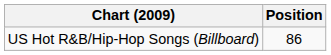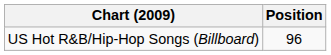US Hot R&B/Hip-Hop Songs (Billboard) | Position: 86 -> 96
